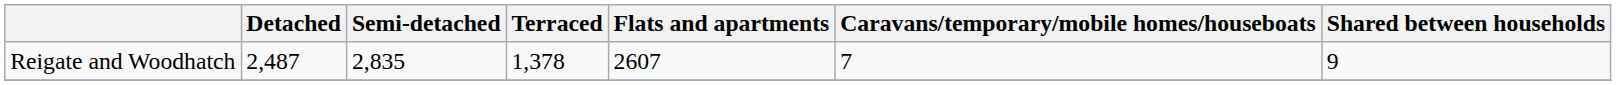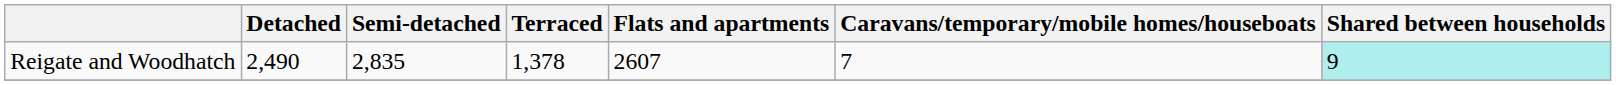Reigate and Woodhatch | Detached: 2,487 -> 2,490
Reigate and Woodhatch | Shared between households: no background -> paleturquoise background
